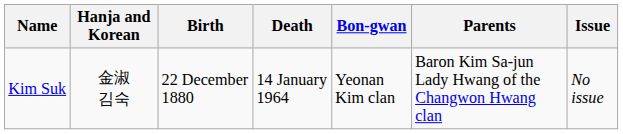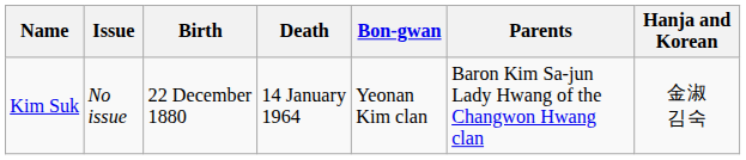columns swapped: Hanja and Korean <-> Issue
